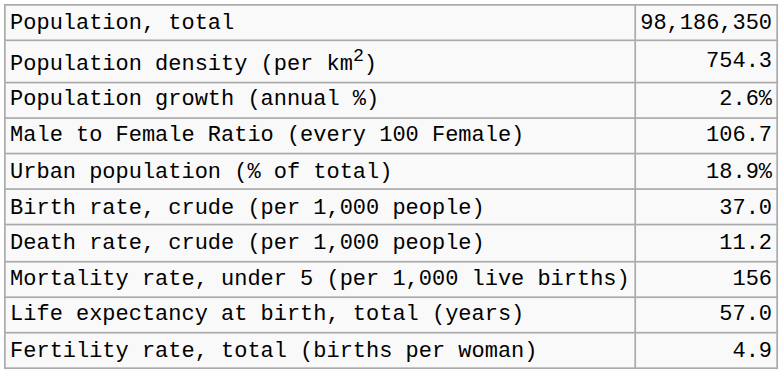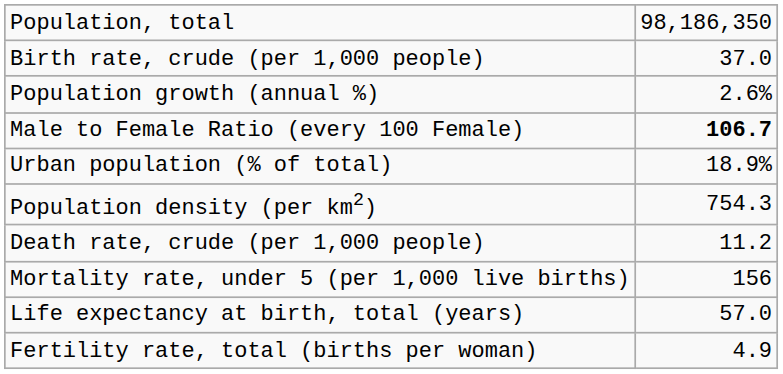rows swapped: Population density (per km2) <-> Birth rate, crude (per 1,000 people)
Male to Female Ratio (every 100 Female) | column 2: normal -> bold
